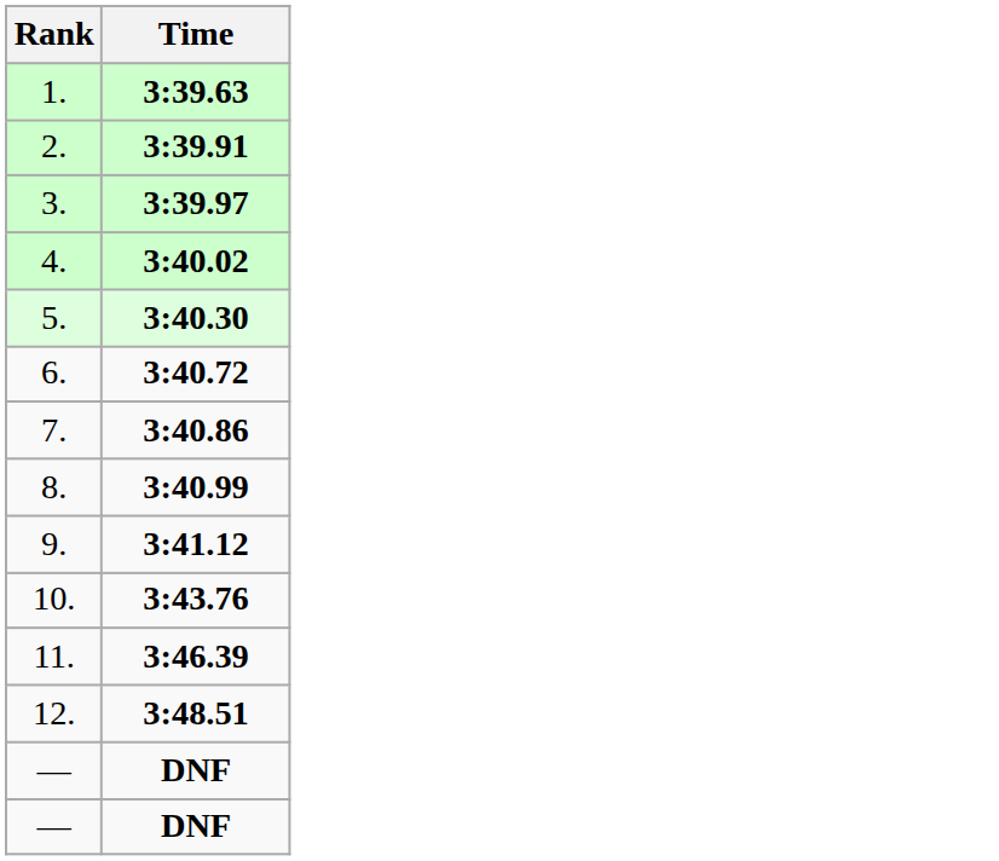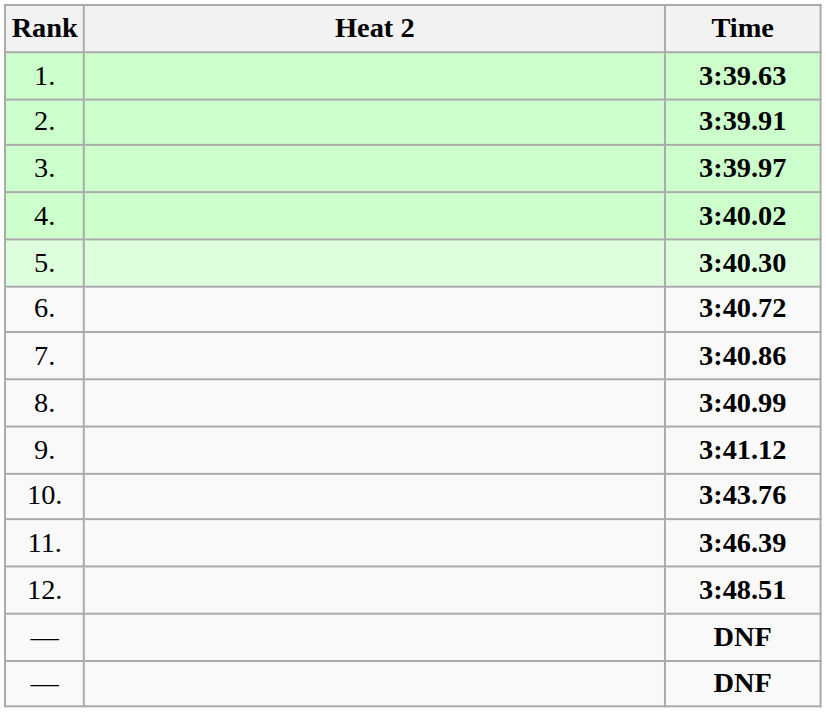+ column: Heat 2
